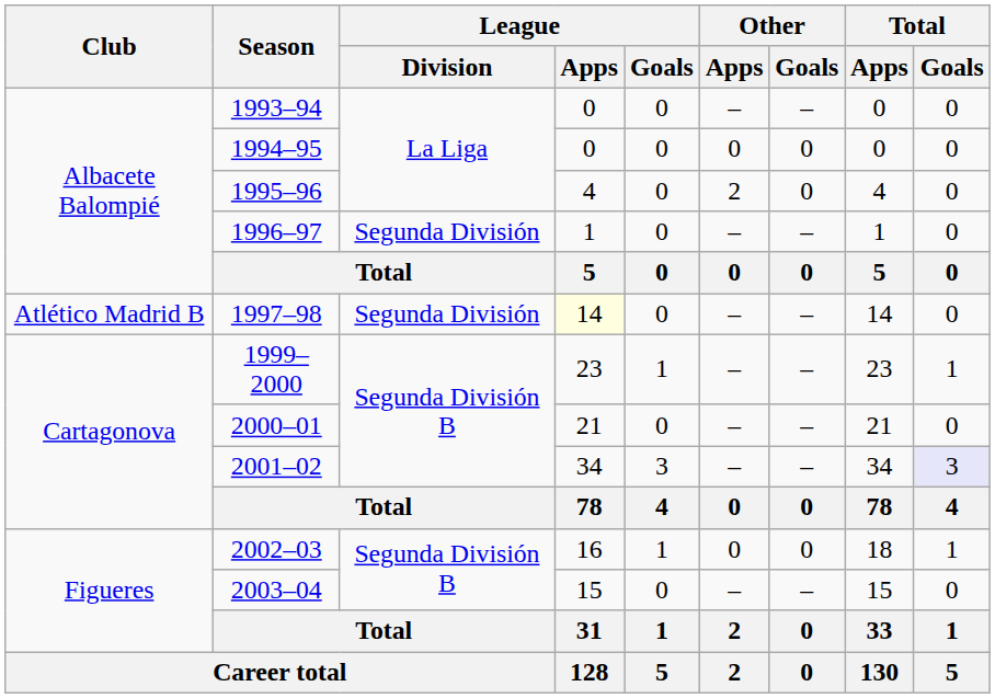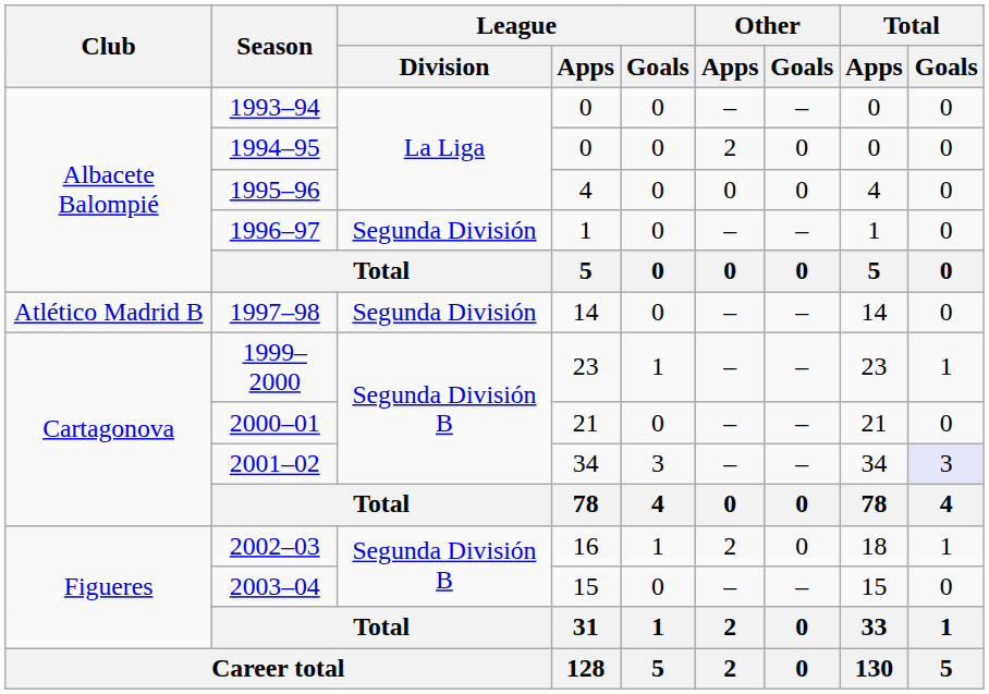1994–95 | Other / Apps: 0 -> 2
1995–96 | Other / Apps: 2 -> 0
1997–98 | League / Apps: lightyellow background -> no background
2002–03 | Other / Apps: 0 -> 2
